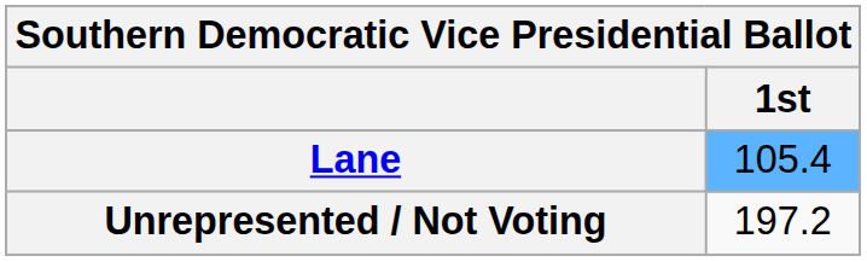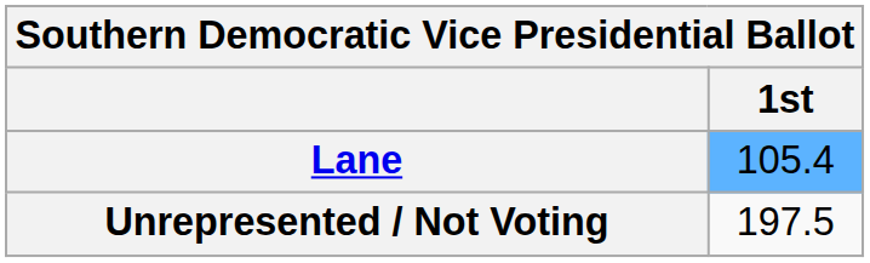Unrepresented / Not Voting | 1st: 197.2 -> 197.5
